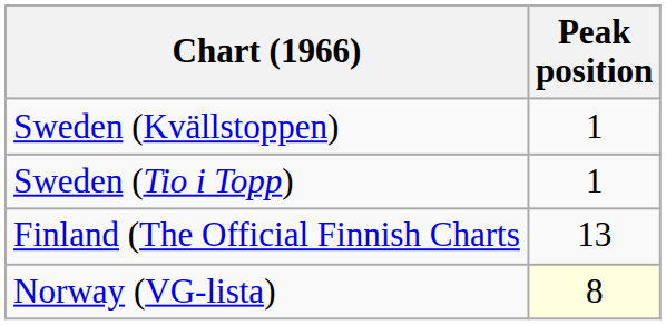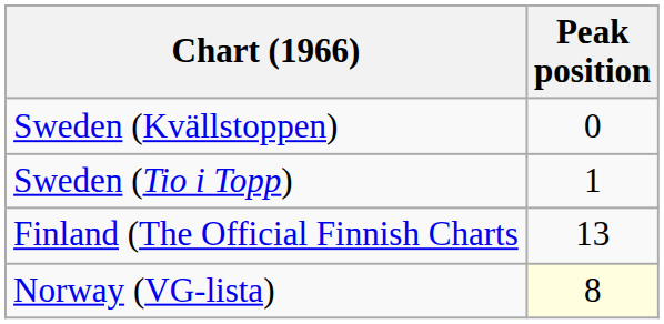Sweden (Kvällstoppen) | Peak position: 1 -> 0
